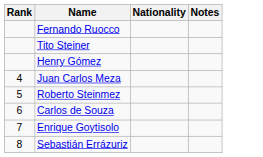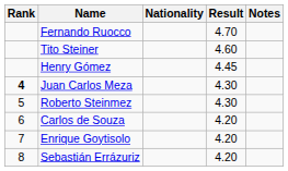+ column: Result | 4.70 | 4.60 | 4.45 | 4.30 | 4.30 | 4.20 | 4.20 | 4.20
Juan Carlos Meza | Rank: normal -> bold
